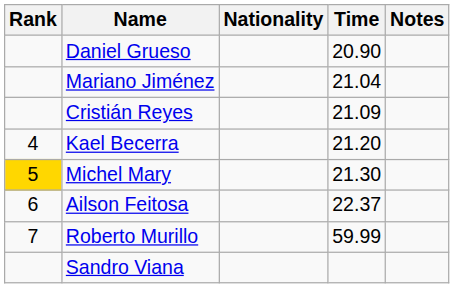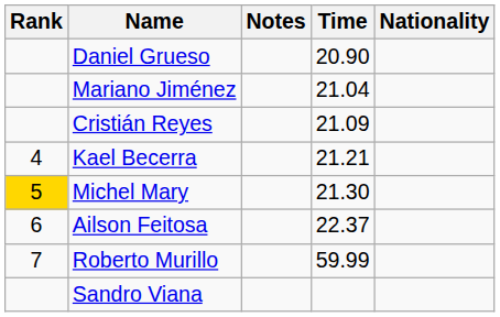columns swapped: Nationality <-> Notes
Kael Becerra | Time: 21.20 -> 21.21
